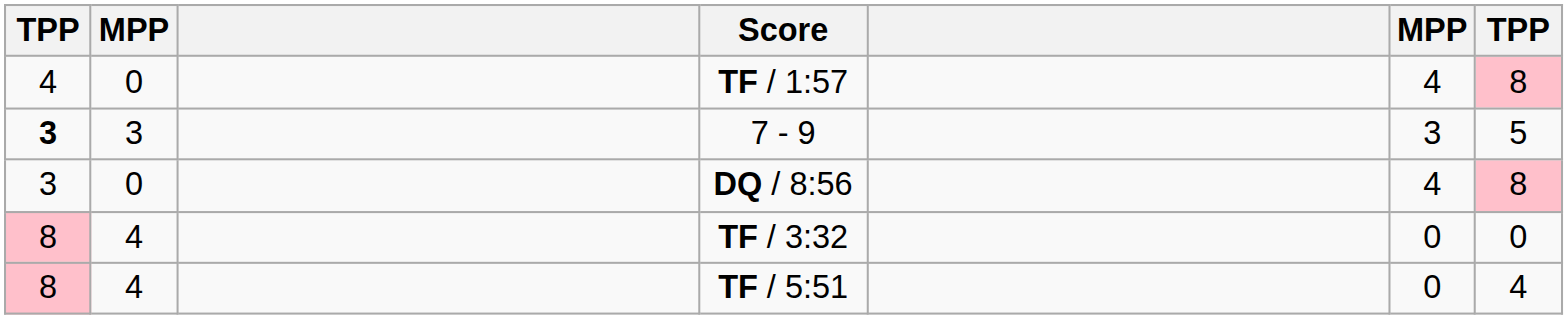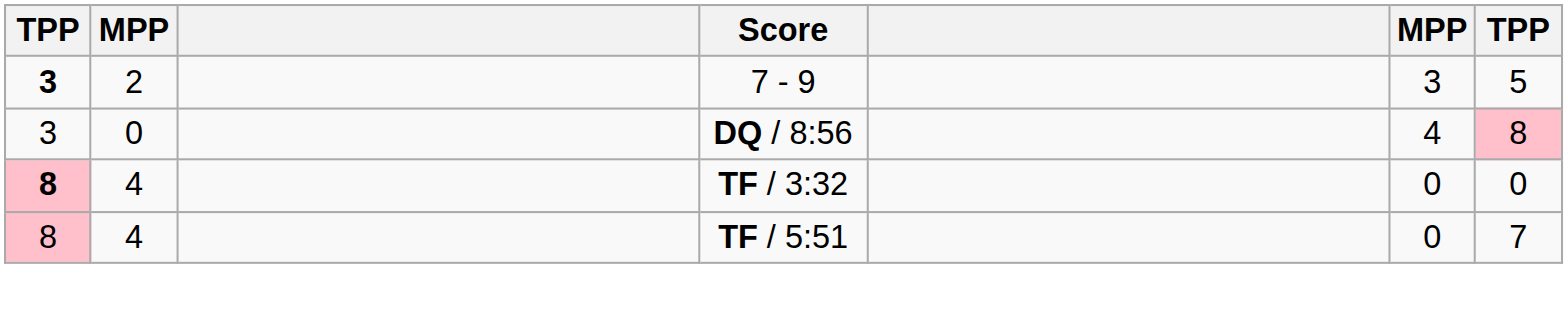- row: 4 | 0 | TF / 1:57 | 4 | 8
7 - 9 | column 2: 3 -> 2
TF / 3:32 | column 1: normal -> bold
TF / 5:51 | column 7: 4 -> 7
